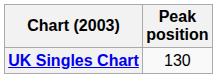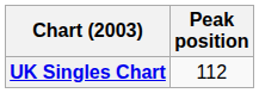UK Singles Chart | Peak position: 130 -> 112
